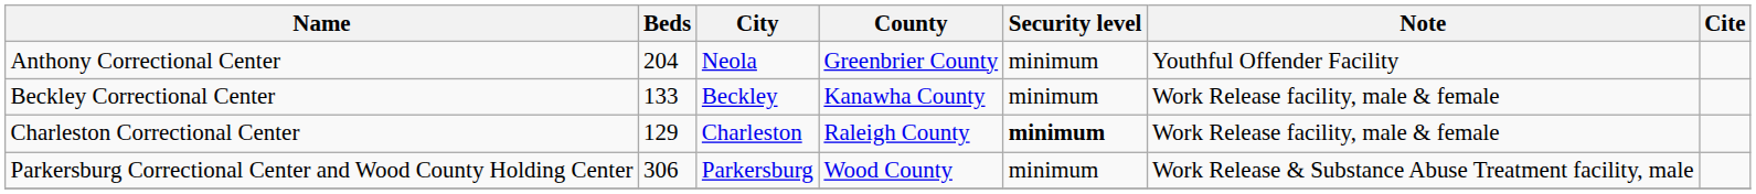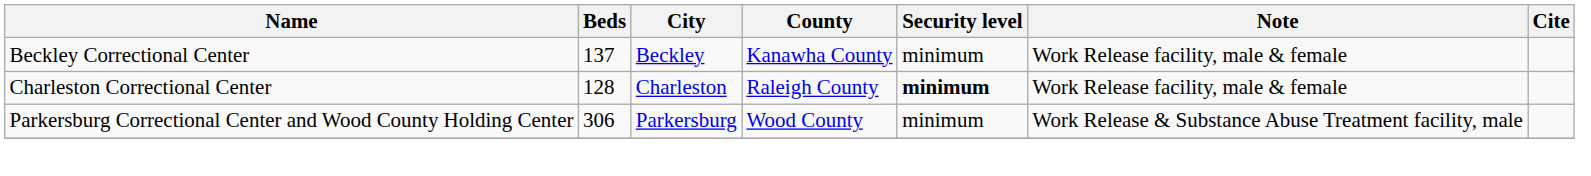- row: Anthony Correctional Center | 204 | Neola | Greenbrier County | minimum | Youthful Offender Facility
Beckley Correctional Center | Beds: 133 -> 137
Charleston Correctional Center | Beds: 129 -> 128
